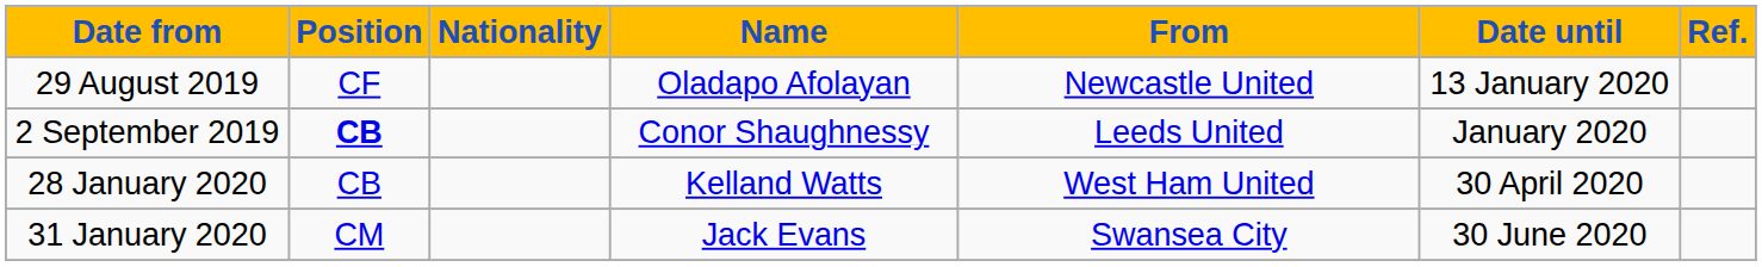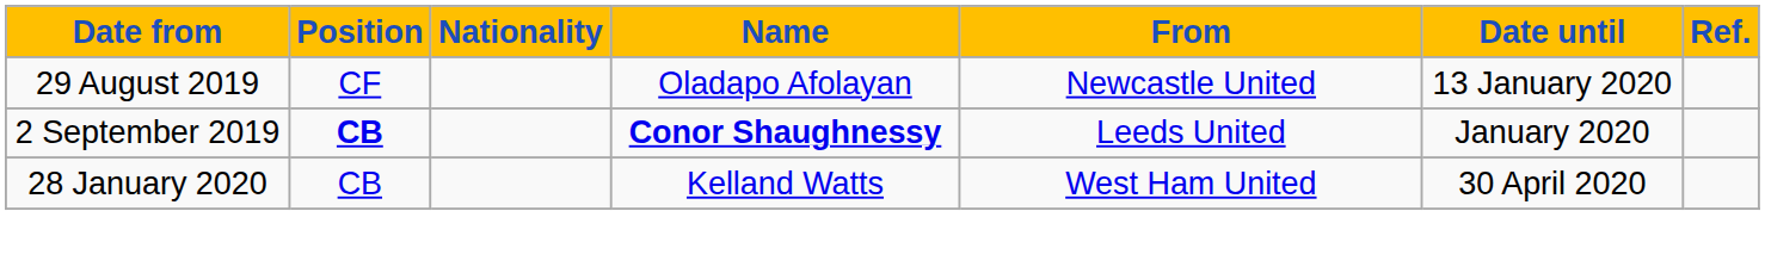2 September 2019 | Name: normal -> bold
- row: 31 January 2020 | CM | Jack Evans | Swansea City | 30 June 2020
